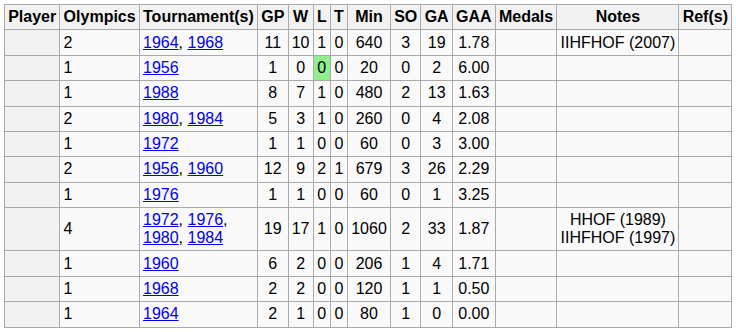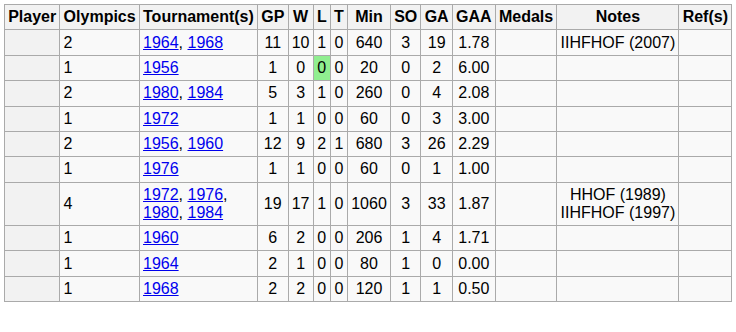- row: 1 | 1988 | 8 | 7 | 1 | 0 | 480 | 2 | 13 | 1.63
1956, 1960 | Min: 679 -> 680
1976 | GAA: 3.25 -> 1.00
1972, 1976, 1980, 1984 | SO: 2 -> 3
rows swapped: 1964 <-> 1968
